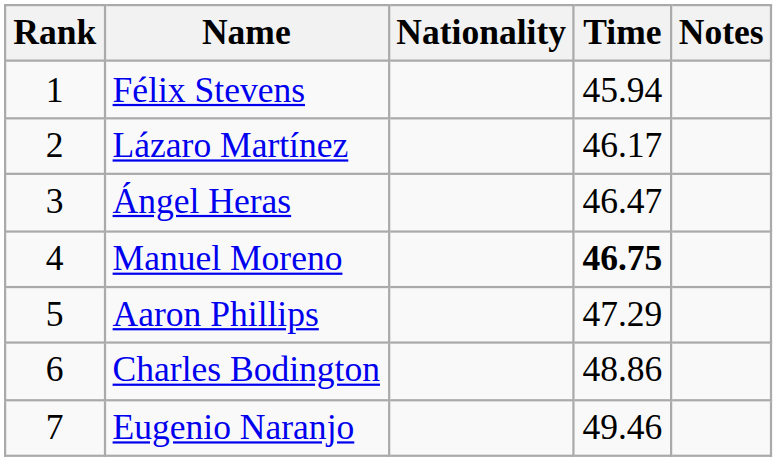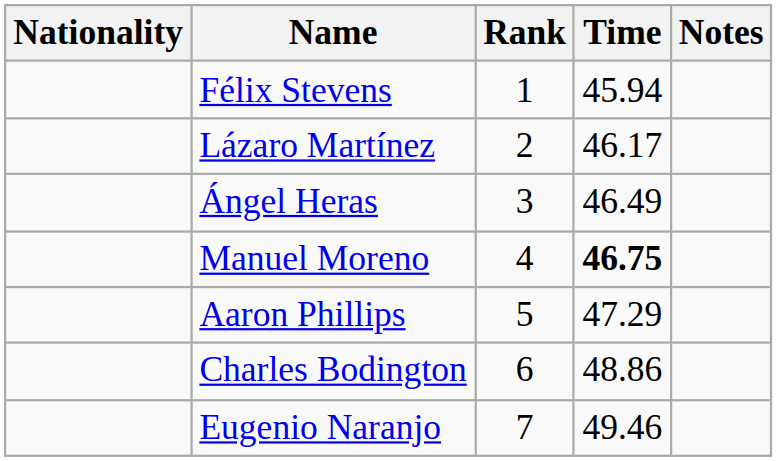columns swapped: Rank <-> Nationality
Ángel Heras | Time: 46.47 -> 46.49
